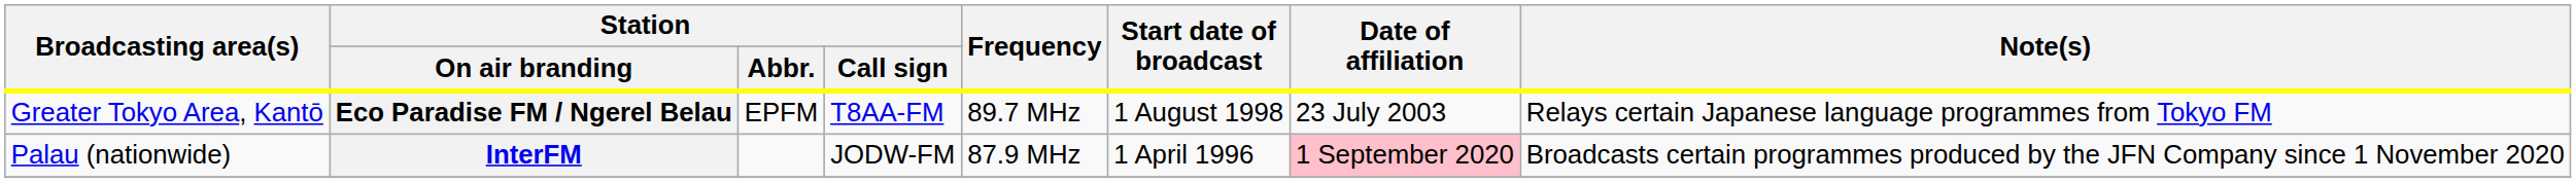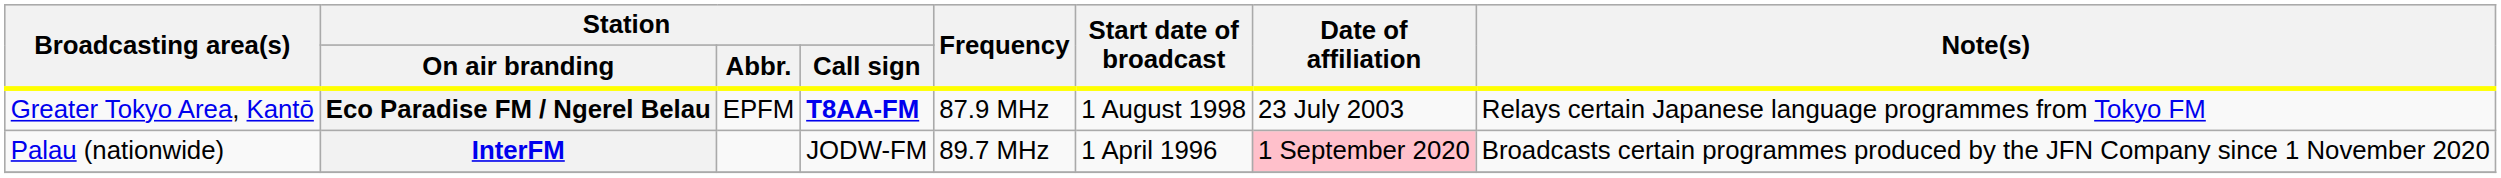Eco Paradise FM / Ngerel Belau | Station / Call sign: normal -> bold
Eco Paradise FM / Ngerel Belau | Frequency: 89.7 MHz -> 87.9 MHz
InterFM | Frequency: 87.9 MHz -> 89.7 MHz
